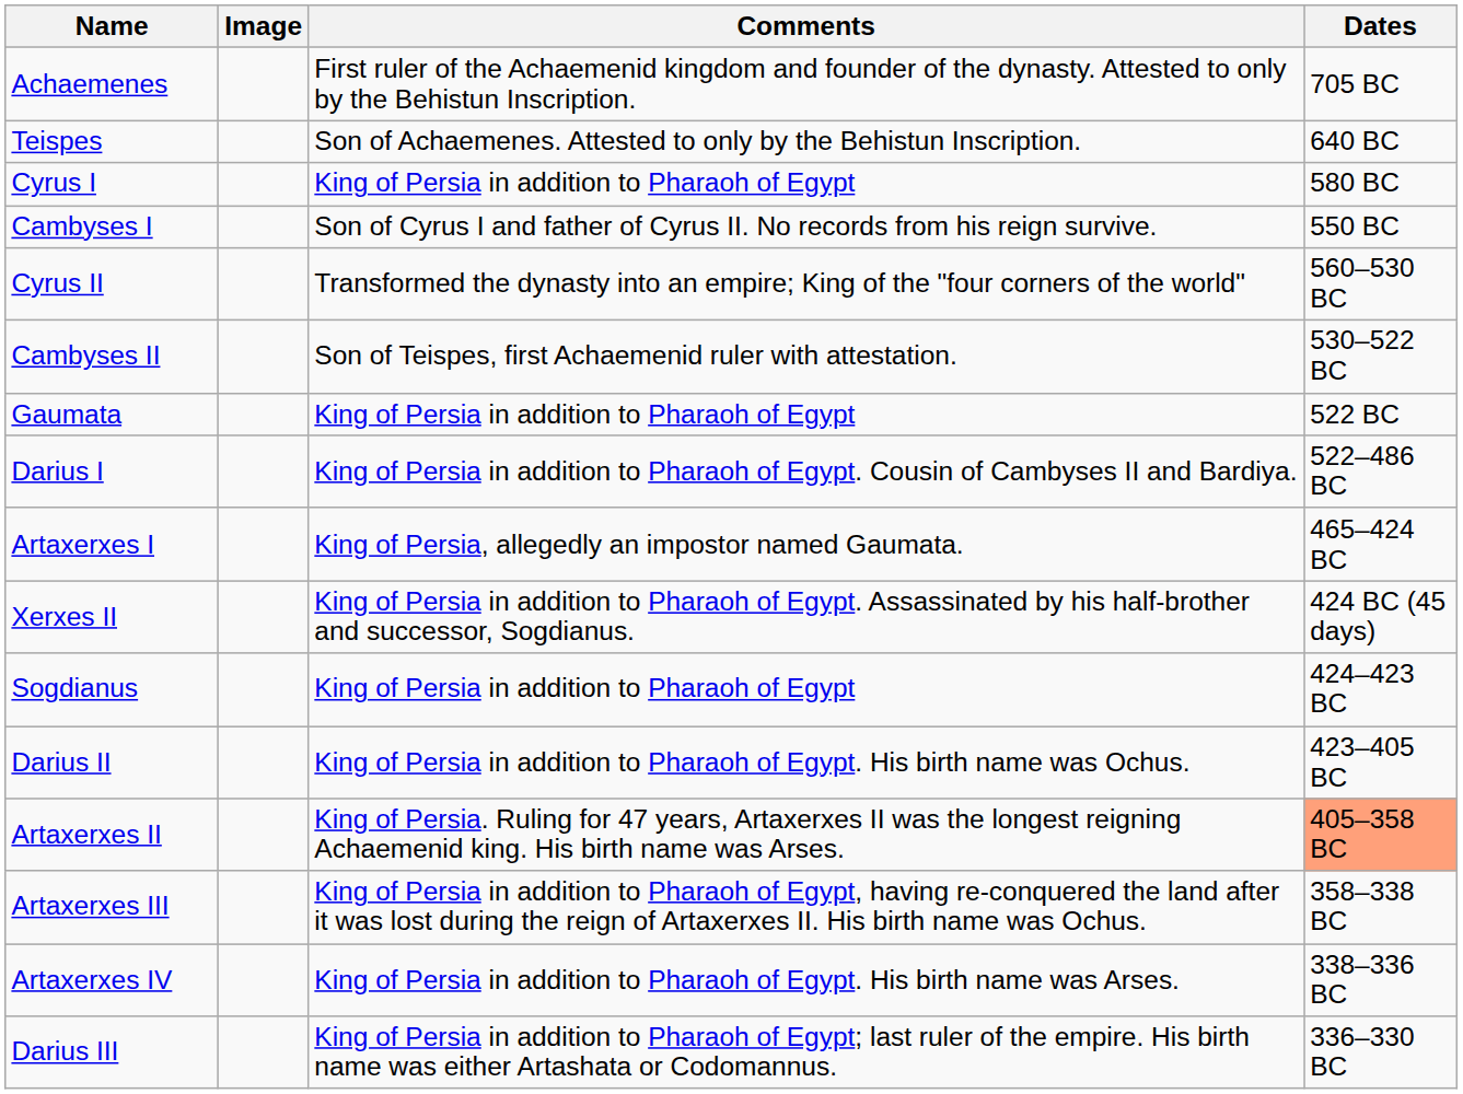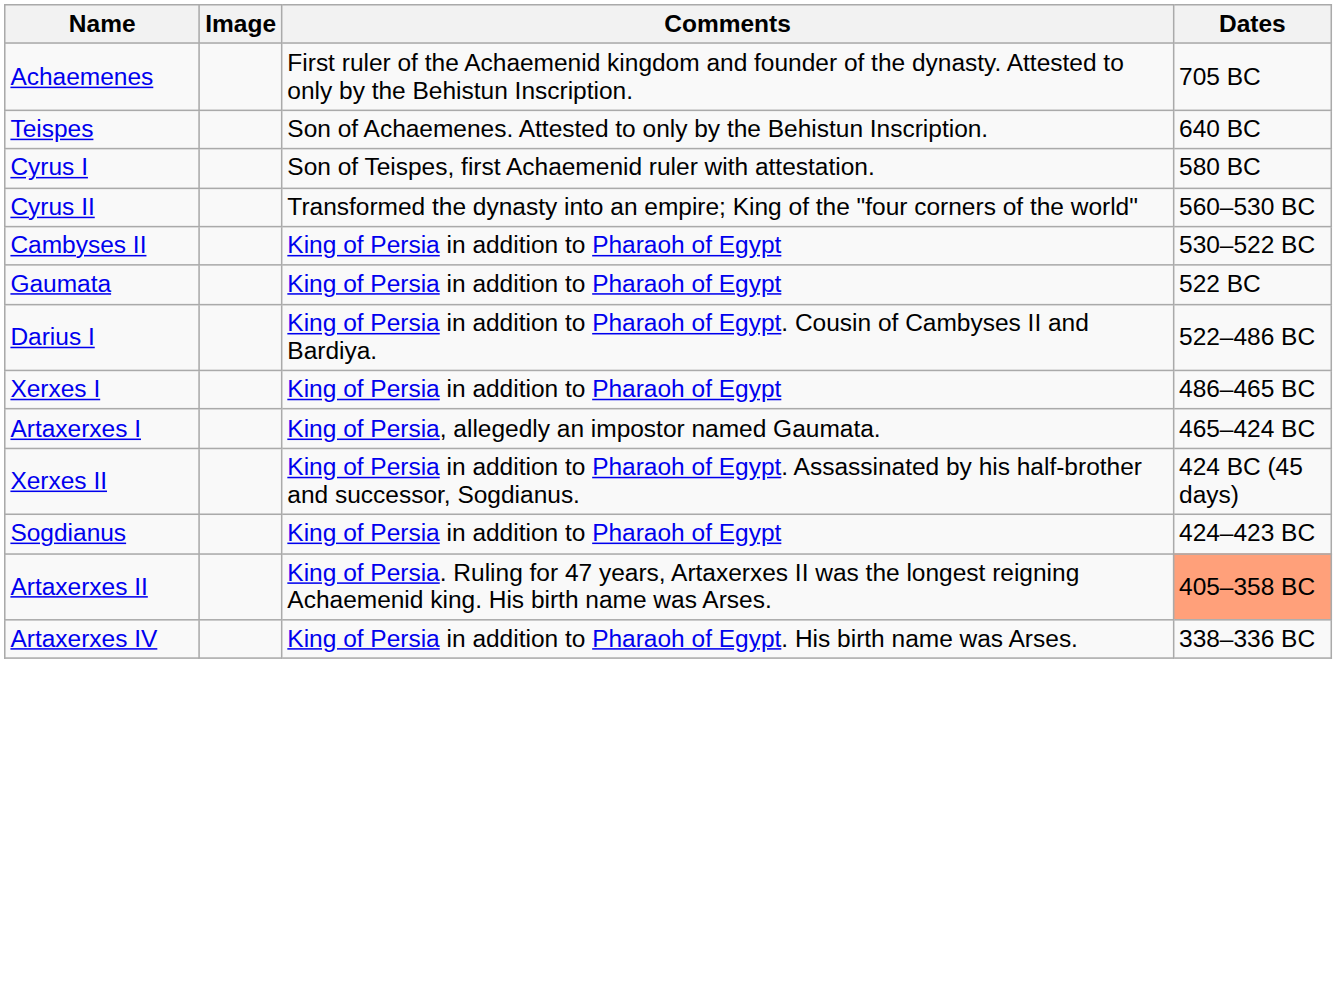Cyrus I | Comments: King of Persia in addition to Pharaoh of Egypt -> Son of Teispes, first Achaemenid ruler with attestation.
- row: Cambyses I | Son of Cyrus I and father of Cyrus II. No records from his reign survive. | 550 BC
Cambyses II | Comments: Son of Teispes, first Achaemenid ruler with attestation. -> King of Persia in addition to Pharaoh of Egypt
+ row: Xerxes I | King of Persia in addition to Pharaoh of Egypt | 486–465 BC
- row: Darius II | King of Persia in addition to Pharaoh of Egypt. His birth name was Ochus. | 423–405 BC
- row: Artaxerxes III | King of Persia in addition to Pharaoh of Egypt, having re-conquered the land after it was lost during the reign of Artaxerxes II. His birth name was Ochus. | 358–338 BC
- row: Darius III | King of Persia in addition to Pharaoh of Egypt; last ruler of the empire. His birth name was either Artashata or Codomannus. | 336–330 BC
